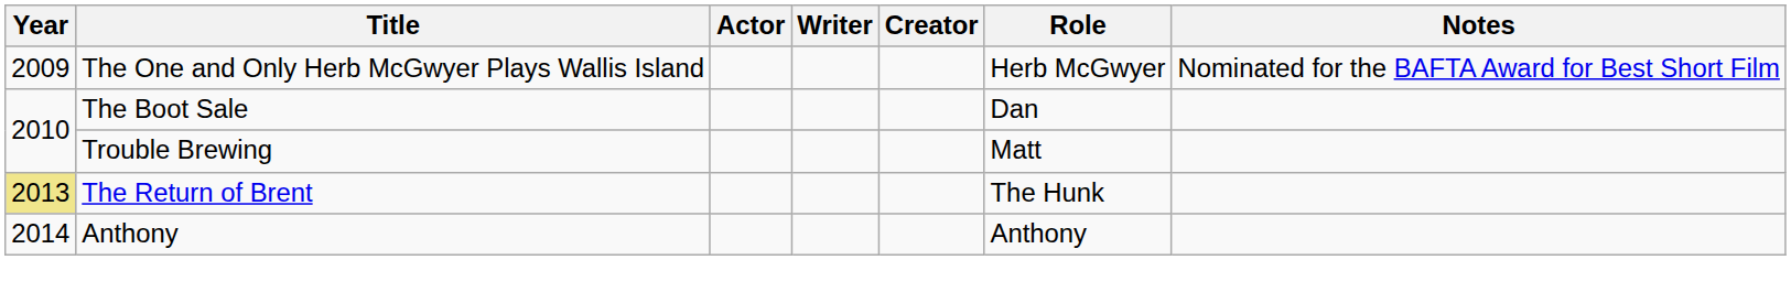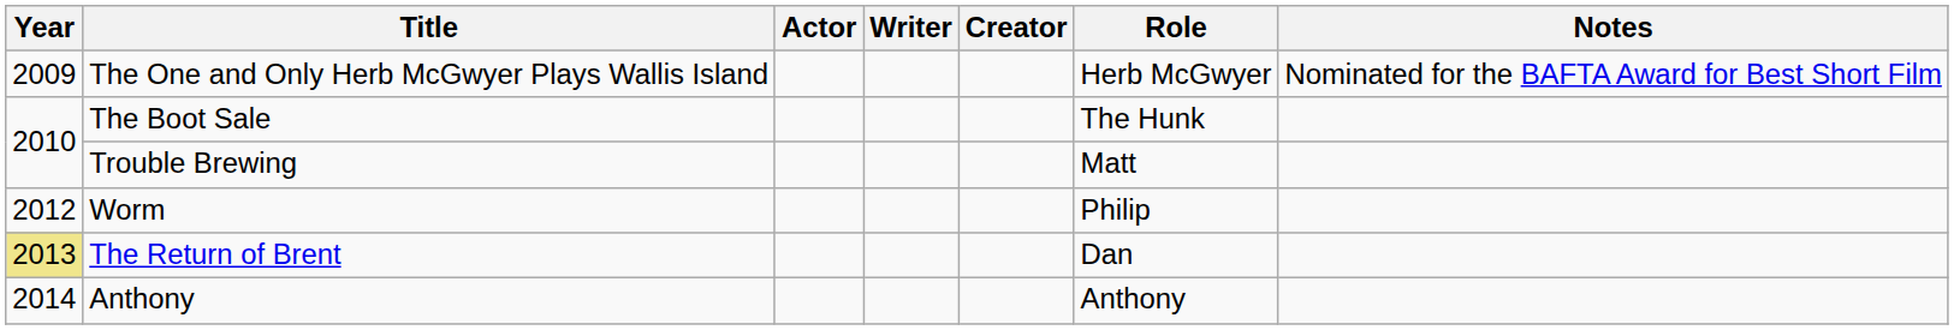The Boot Sale | Role: Dan -> The Hunk
+ row: 2012 | Worm | Philip
The Return of Brent | Role: The Hunk -> Dan
